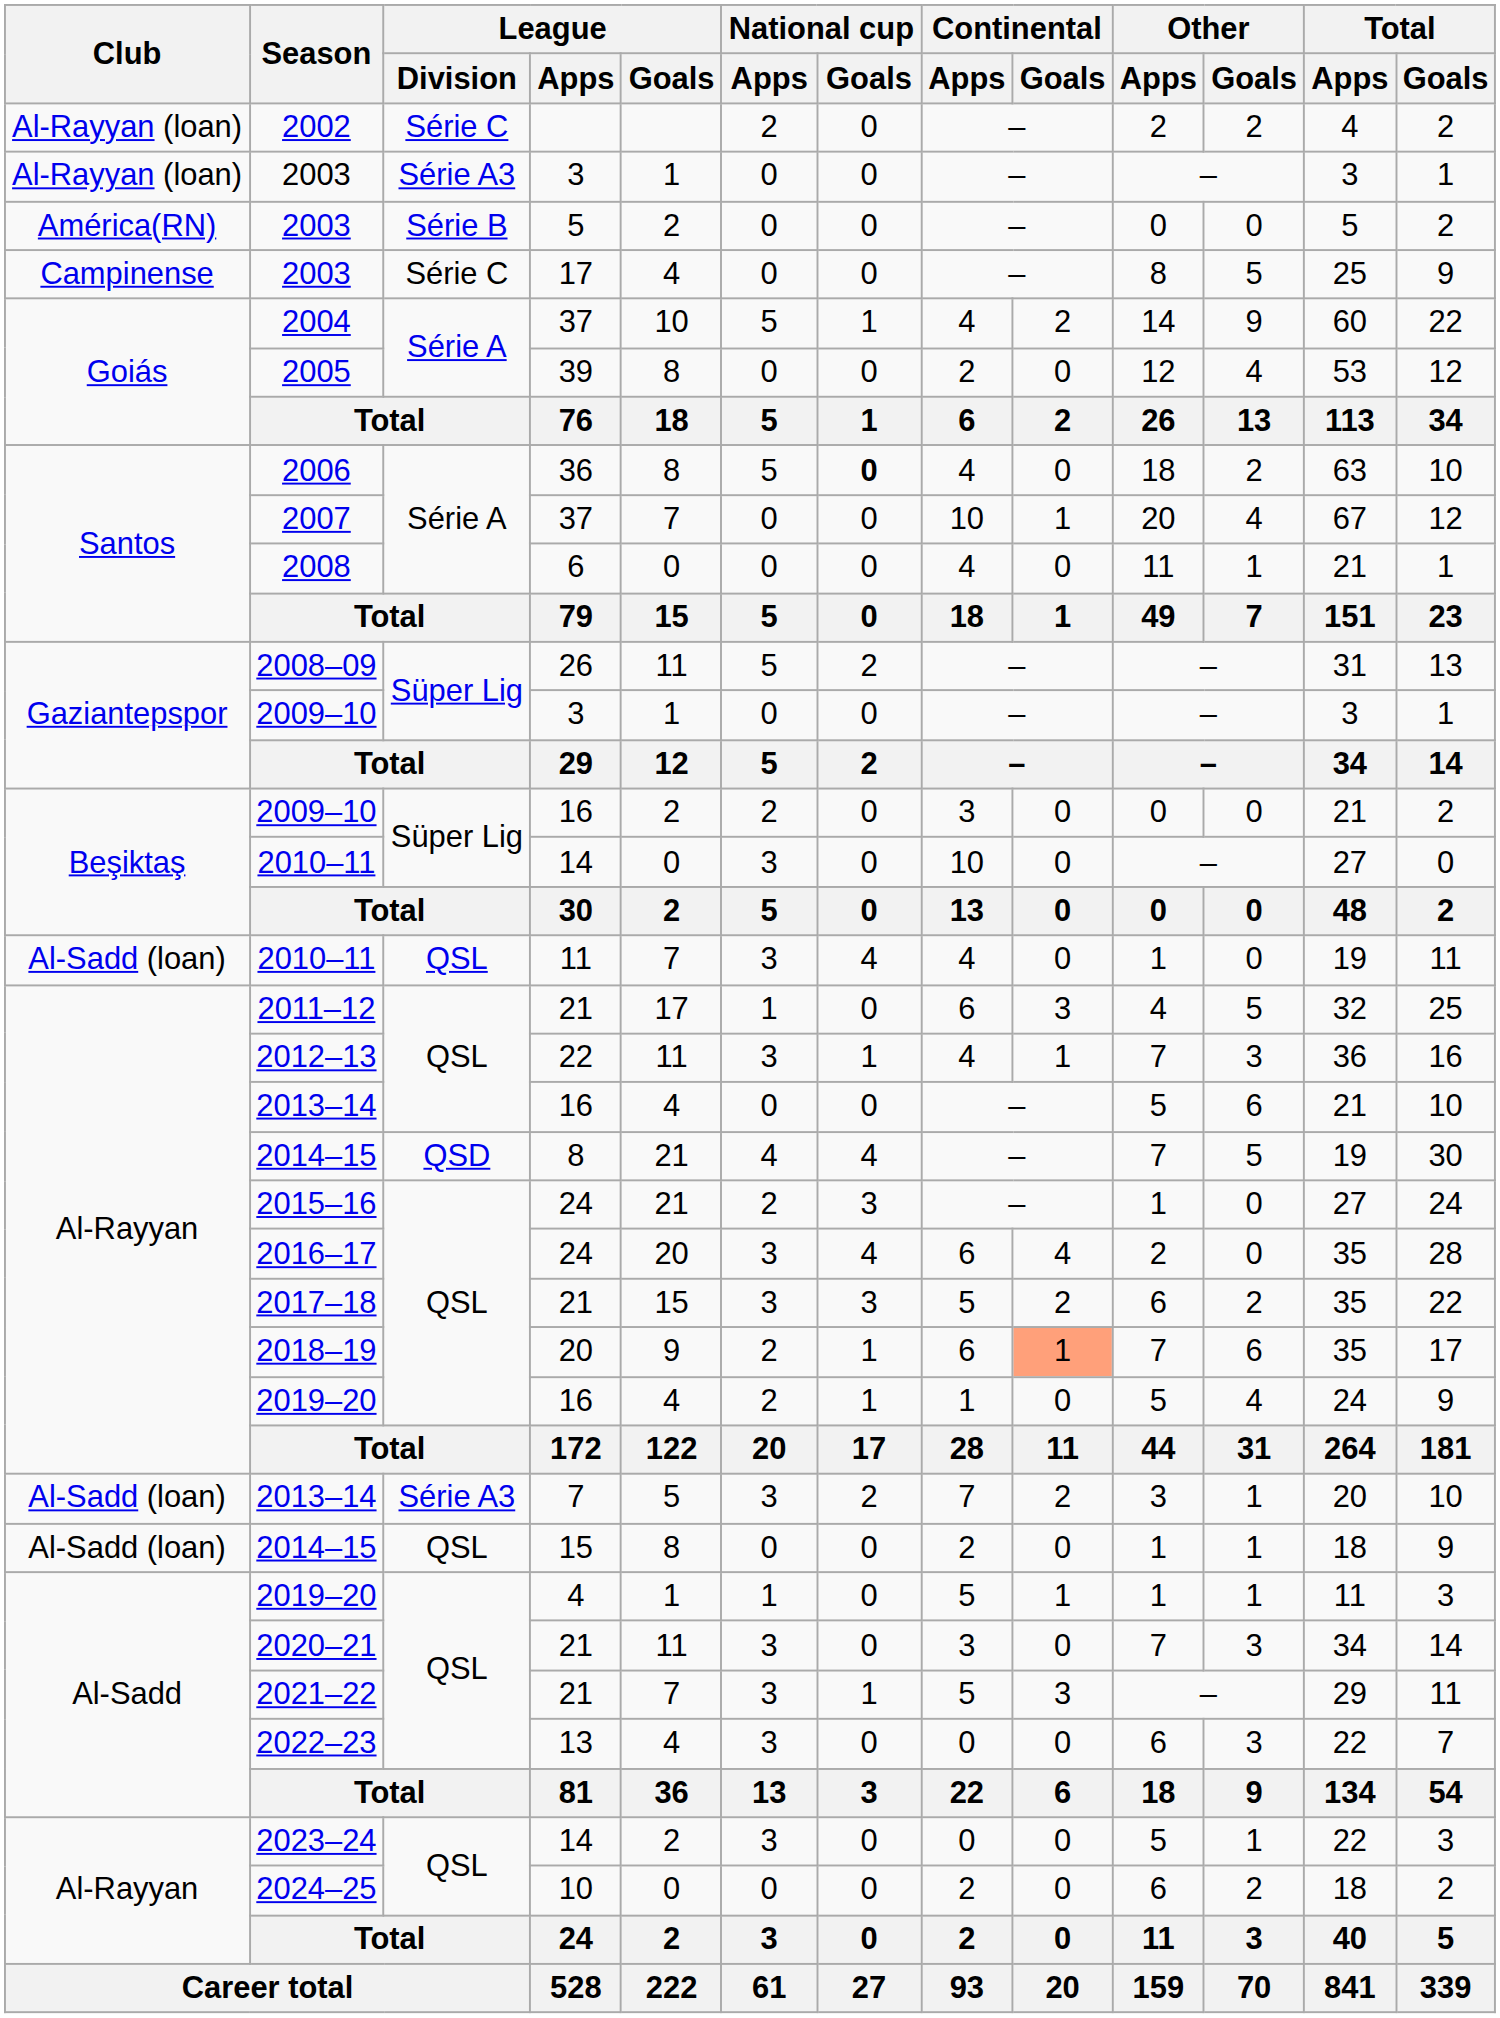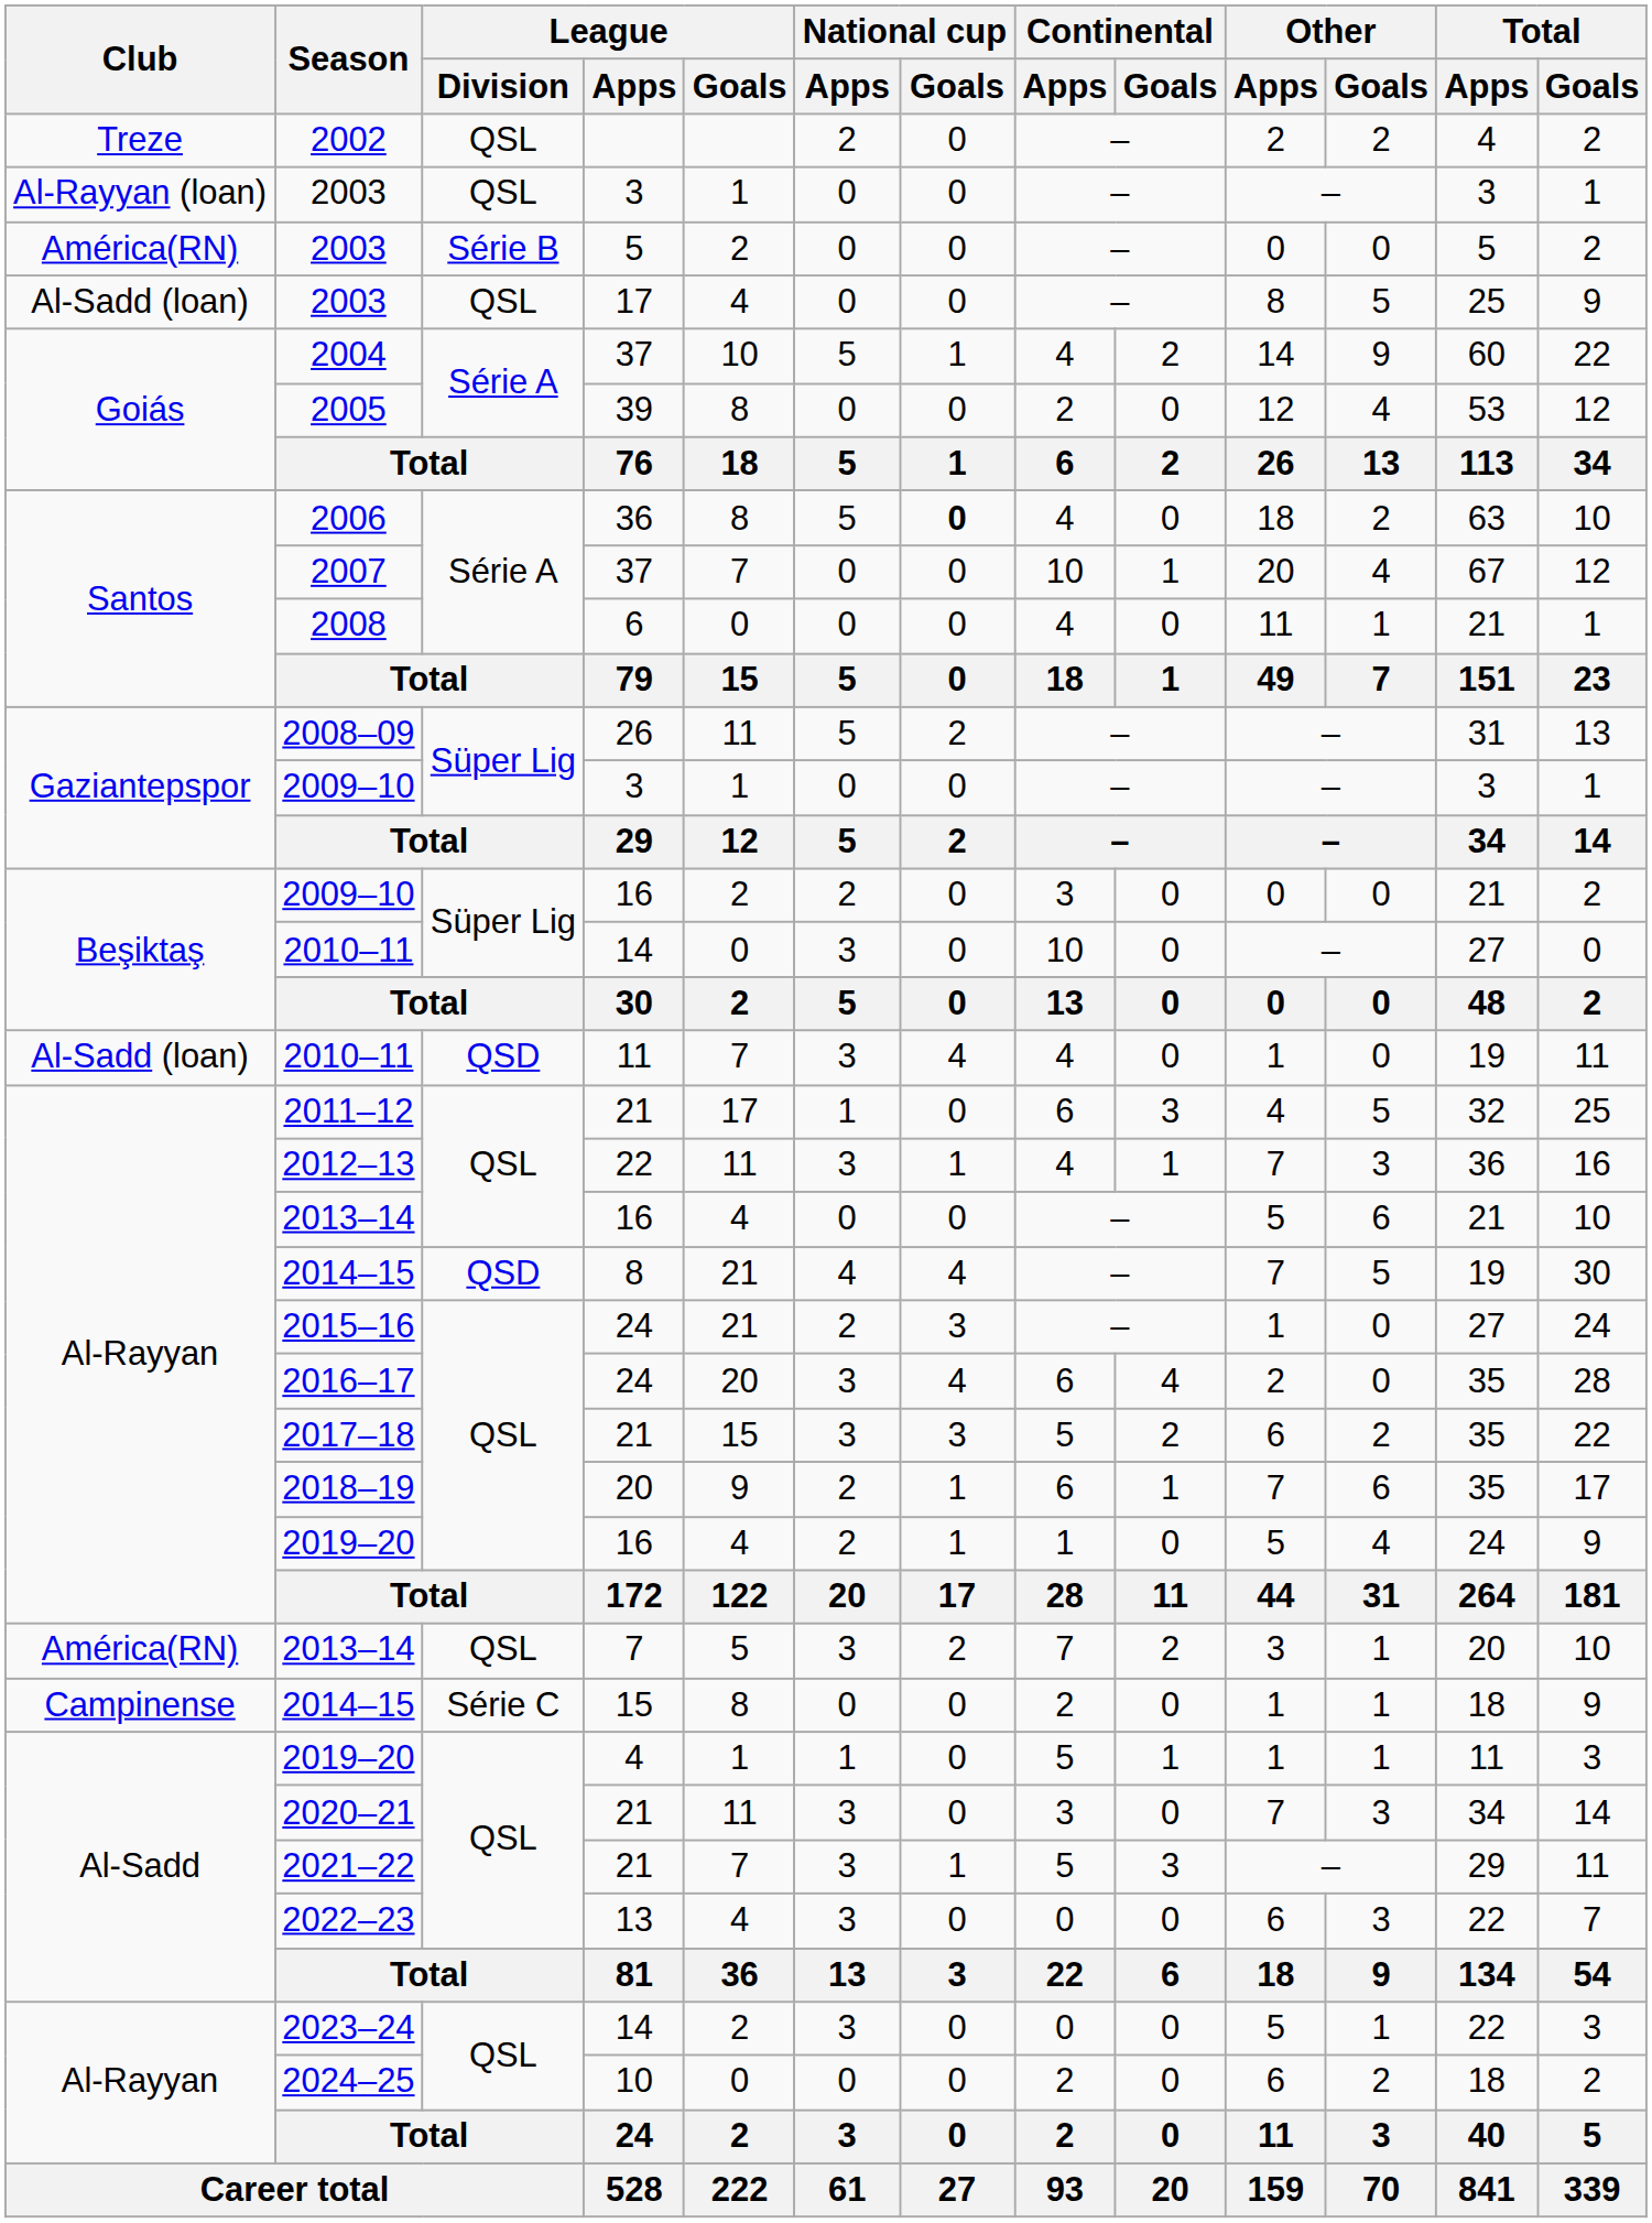2002 | Club: Al-Rayyan (loan) -> Treze
2002 | League / Division: Série C -> QSL
2003 / 3 | League / Division: Série A3 -> QSL
2003 / 17 | Club: Campinense -> Al-Sadd (loan)
2003 / 17 | League / Division: Série C -> QSL
2010–11 / 11 | League / Division: QSL -> QSD
2018–19 | Continental / Goals: lightsalmon background -> no background
2013–14 / 7 | Club: Al-Sadd (loan) -> América(RN)
2013–14 / 7 | League / Division: Série A3 -> QSL
2014–15 / 15 | Club: Al-Sadd (loan) -> Campinense
2014–15 / 15 | League / Division: QSL -> Série C
